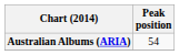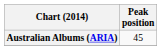Australian Albums (ARIA) | Peak position: 54 -> 45
